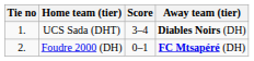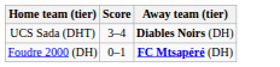- column: Tie no | 1. | 2.
